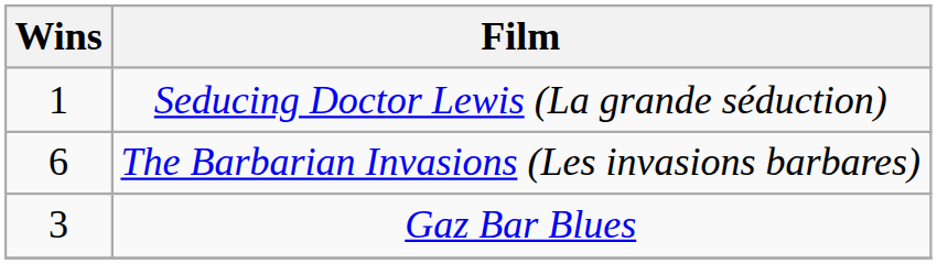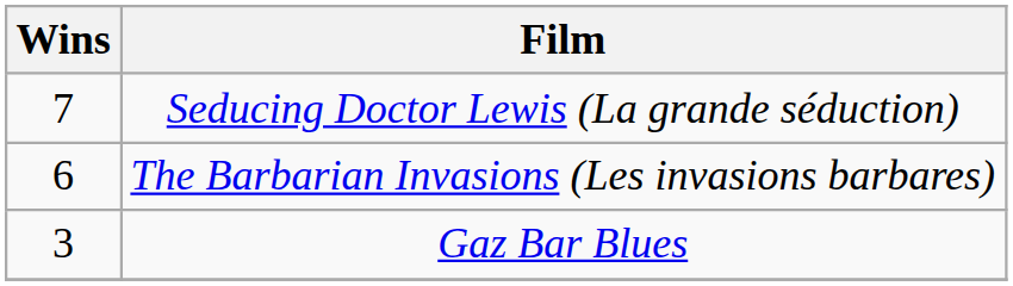Seducing Doctor Lewis (La grande séduction) | Wins: 1 -> 7
